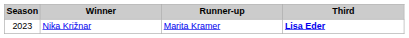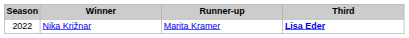Nika Križnar | Season: 2023 -> 2022
